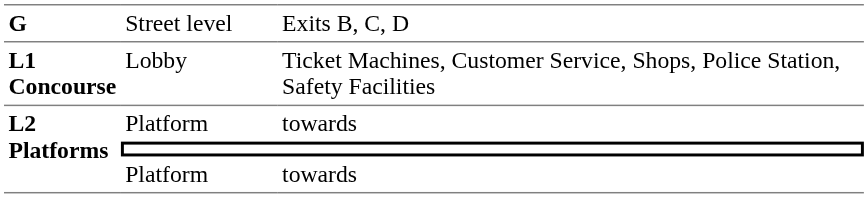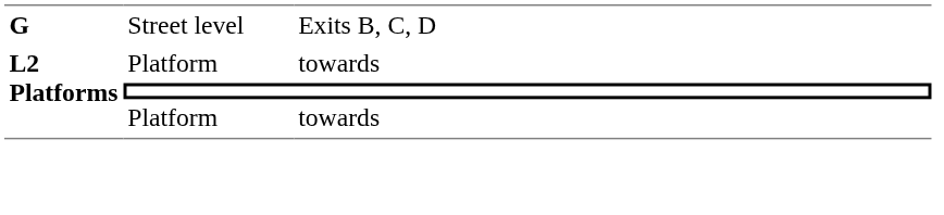- row: L1 Concourse | Lobby | Ticket Machines, Customer Service, Shops, Police Station, Safety Facilities
